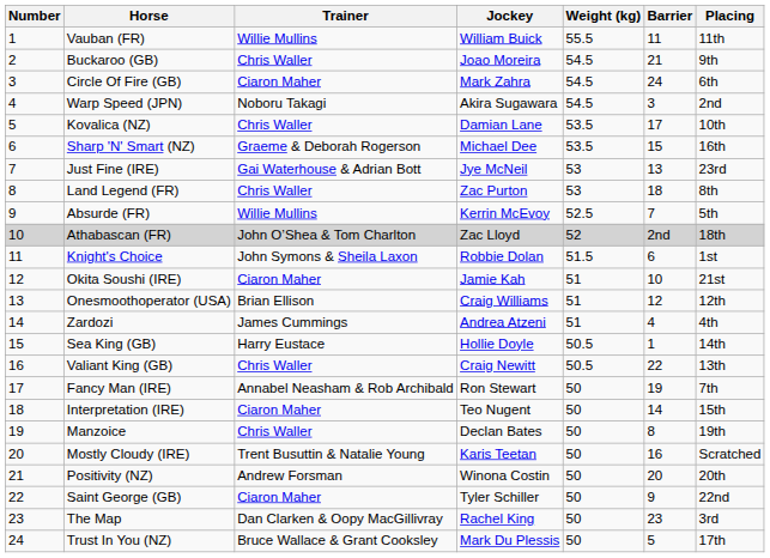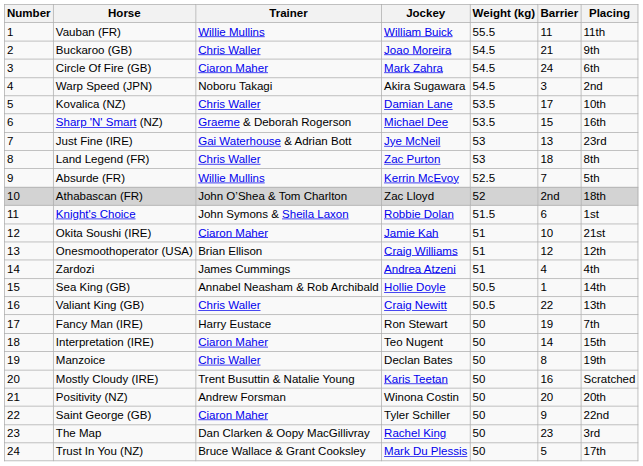Sea King (GB) | Trainer: Harry Eustace -> Annabel Neasham & Rob Archibald
Fancy Man (IRE) | Trainer: Annabel Neasham & Rob Archibald -> Harry Eustace
